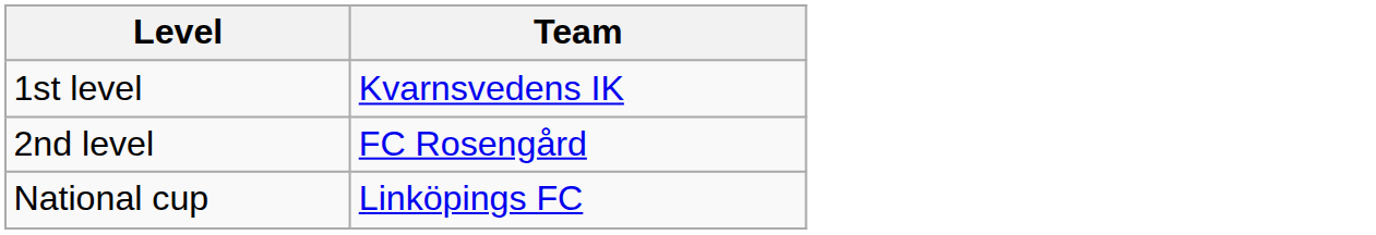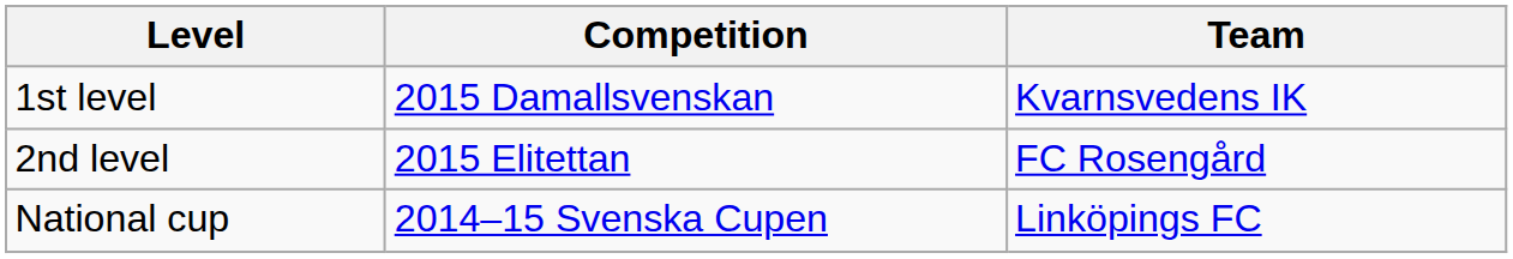+ column: Competition | 2015 Damallsvenskan | 2015 Elitettan | 2014–15 Svenska Cupen
